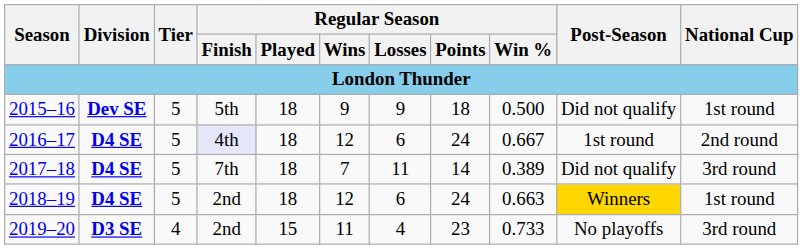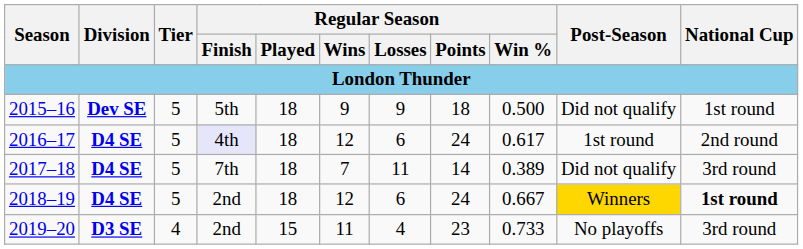2016–17 | Regular Season / Win %: 0.667 -> 0.617
2018–19 | Regular Season / Win %: 0.663 -> 0.667
2018–19 | National Cup: normal -> bold
